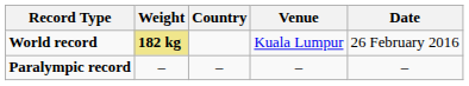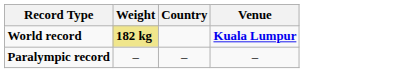- column: Date | 26 February 2016 | –
World record | Venue: normal -> bold
